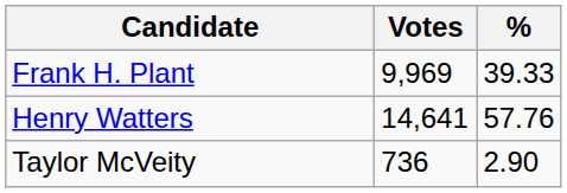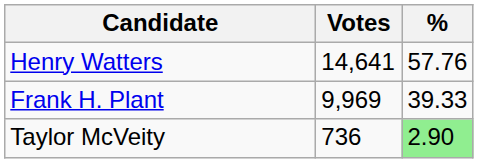rows swapped: Henry Watters <-> Frank H. Plant
Taylor McVeity | %: no background -> lightgreen background
